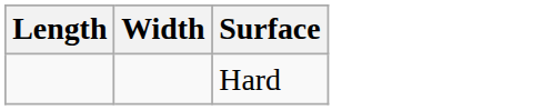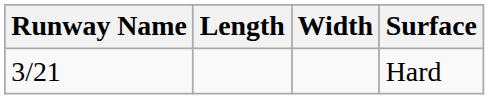+ column: Runway Name | 3/21
